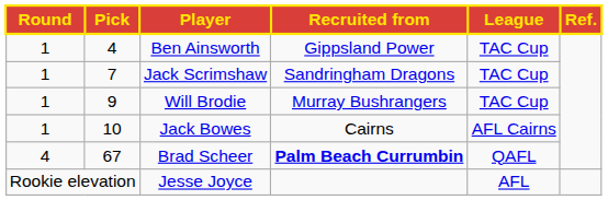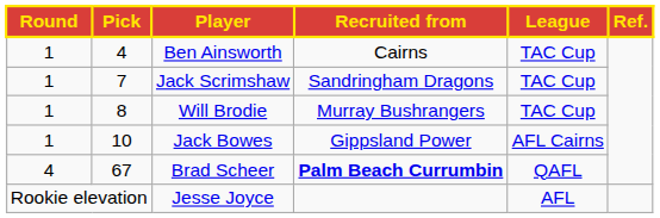Ben Ainsworth | Recruited from: Gippsland Power -> Cairns
Will Brodie | Pick: 9 -> 8
Jack Bowes | Recruited from: Cairns -> Gippsland Power
